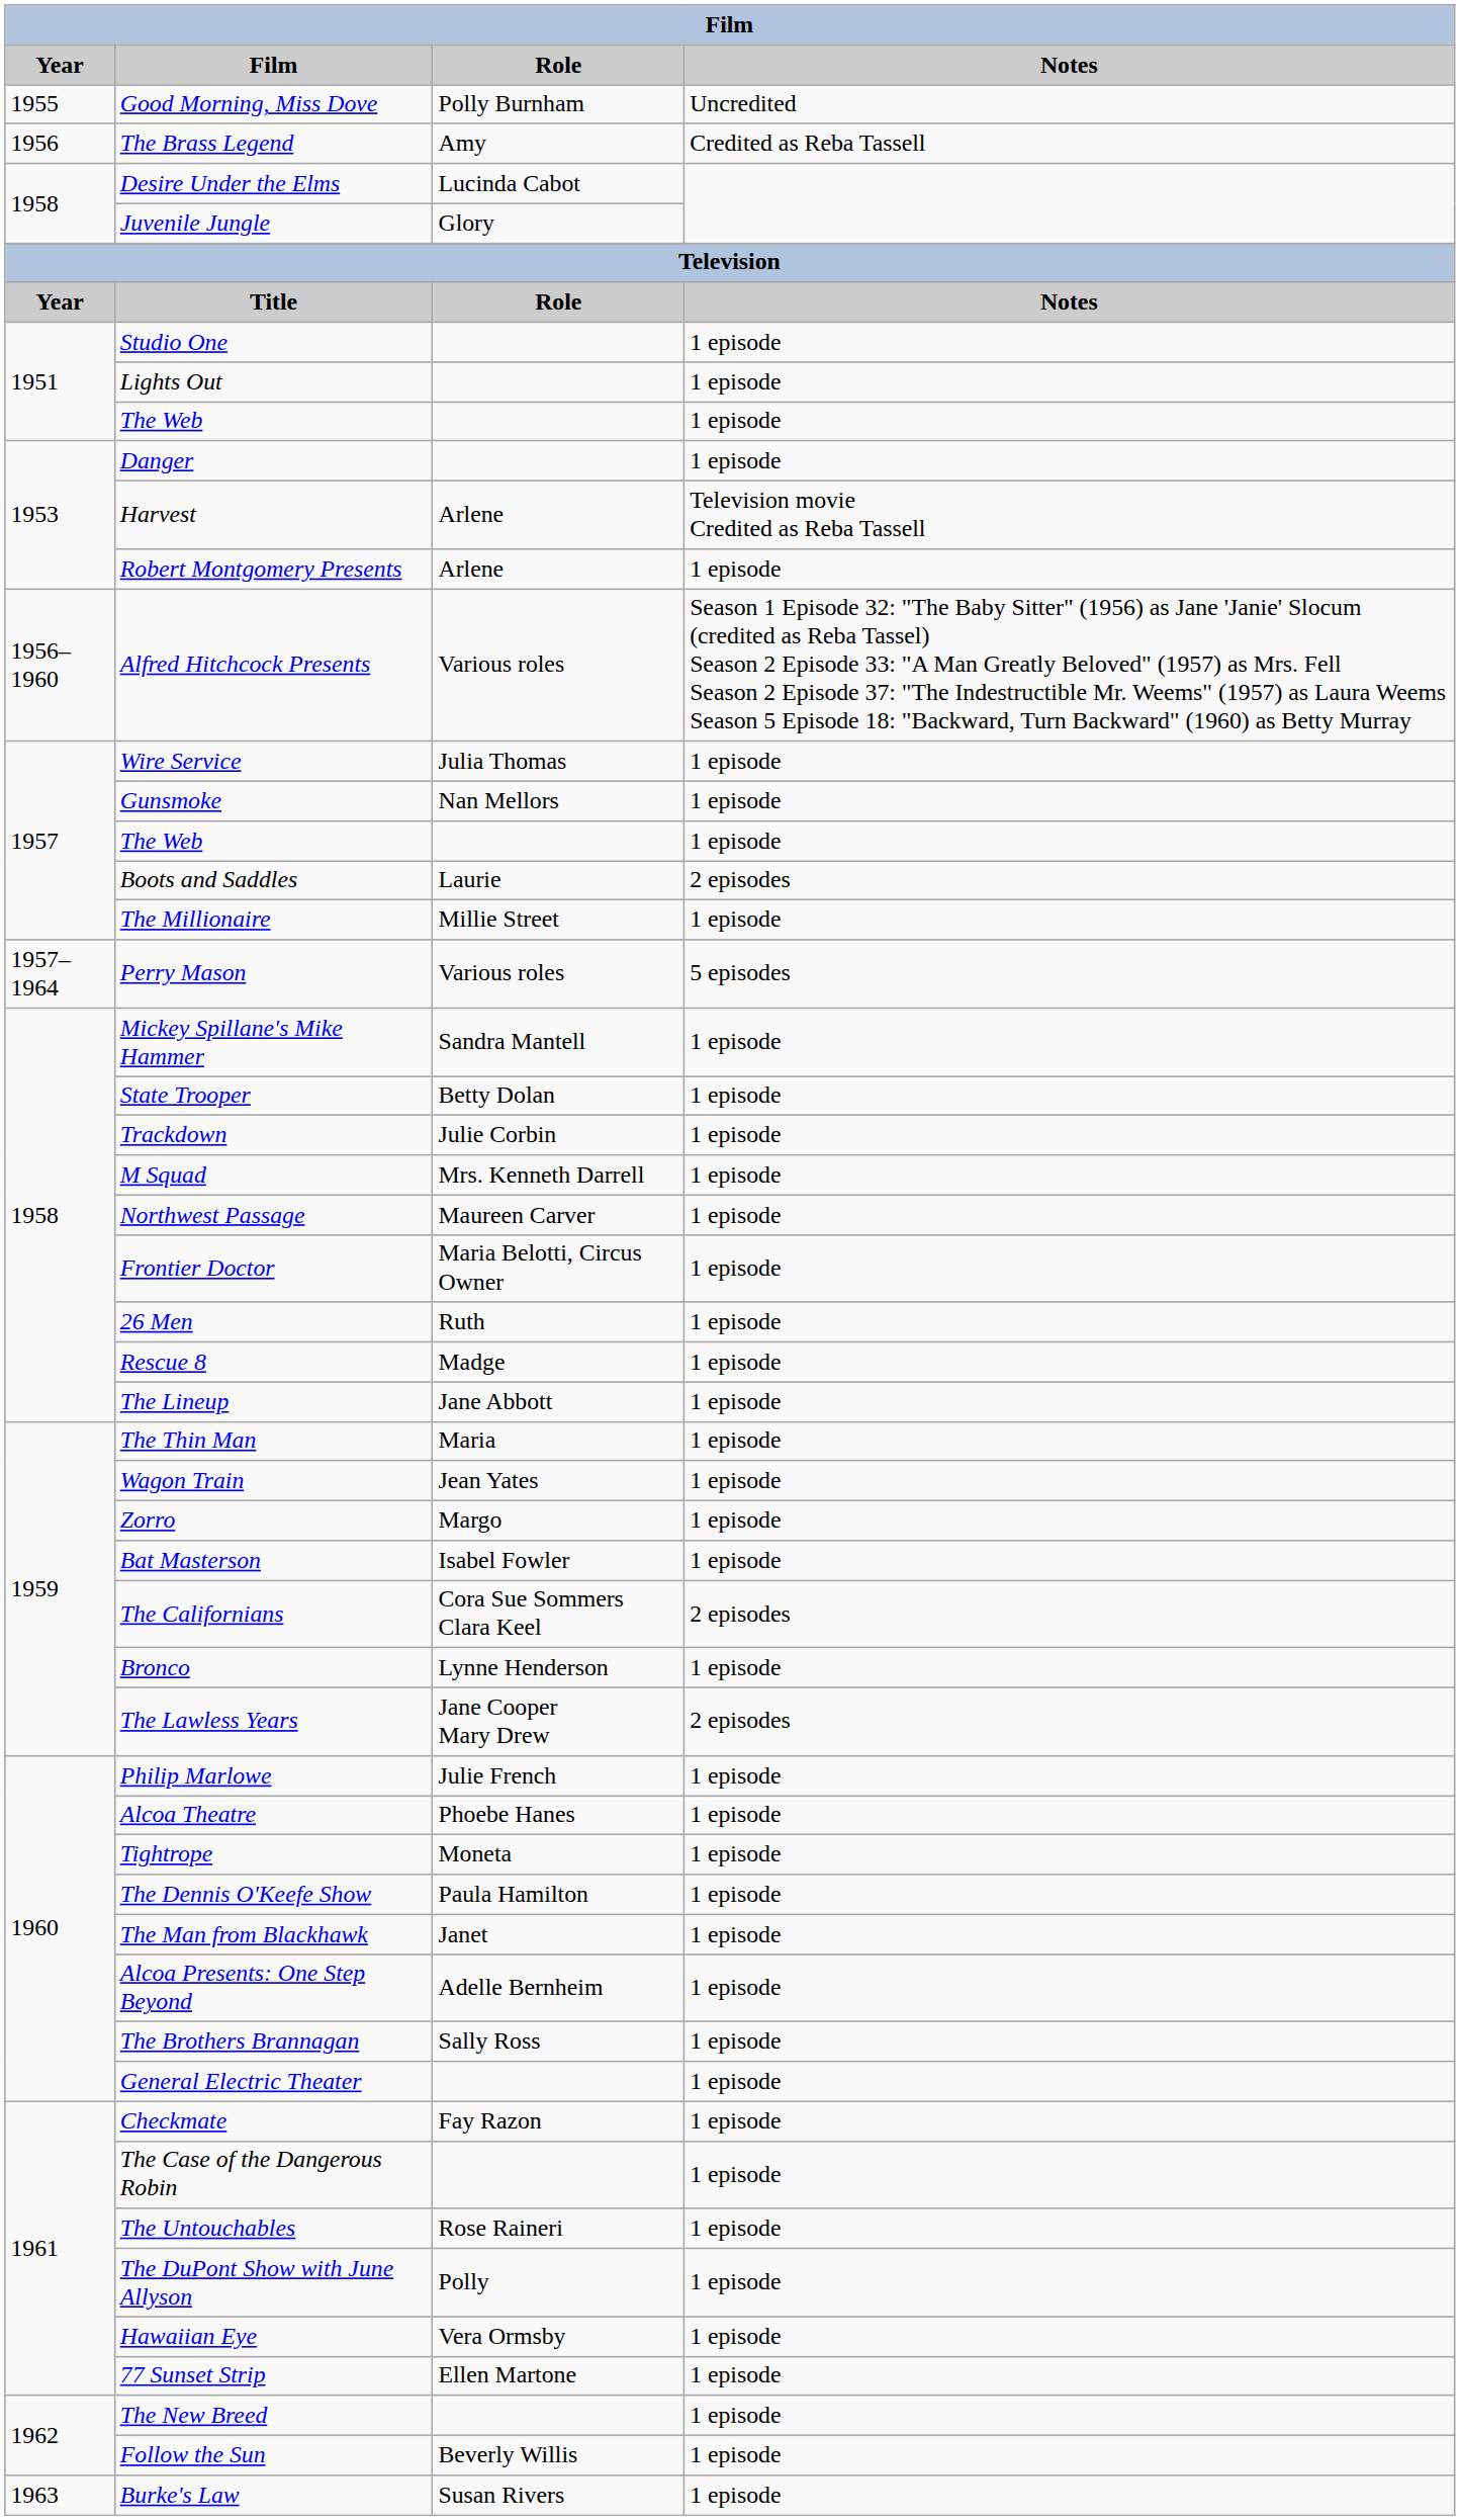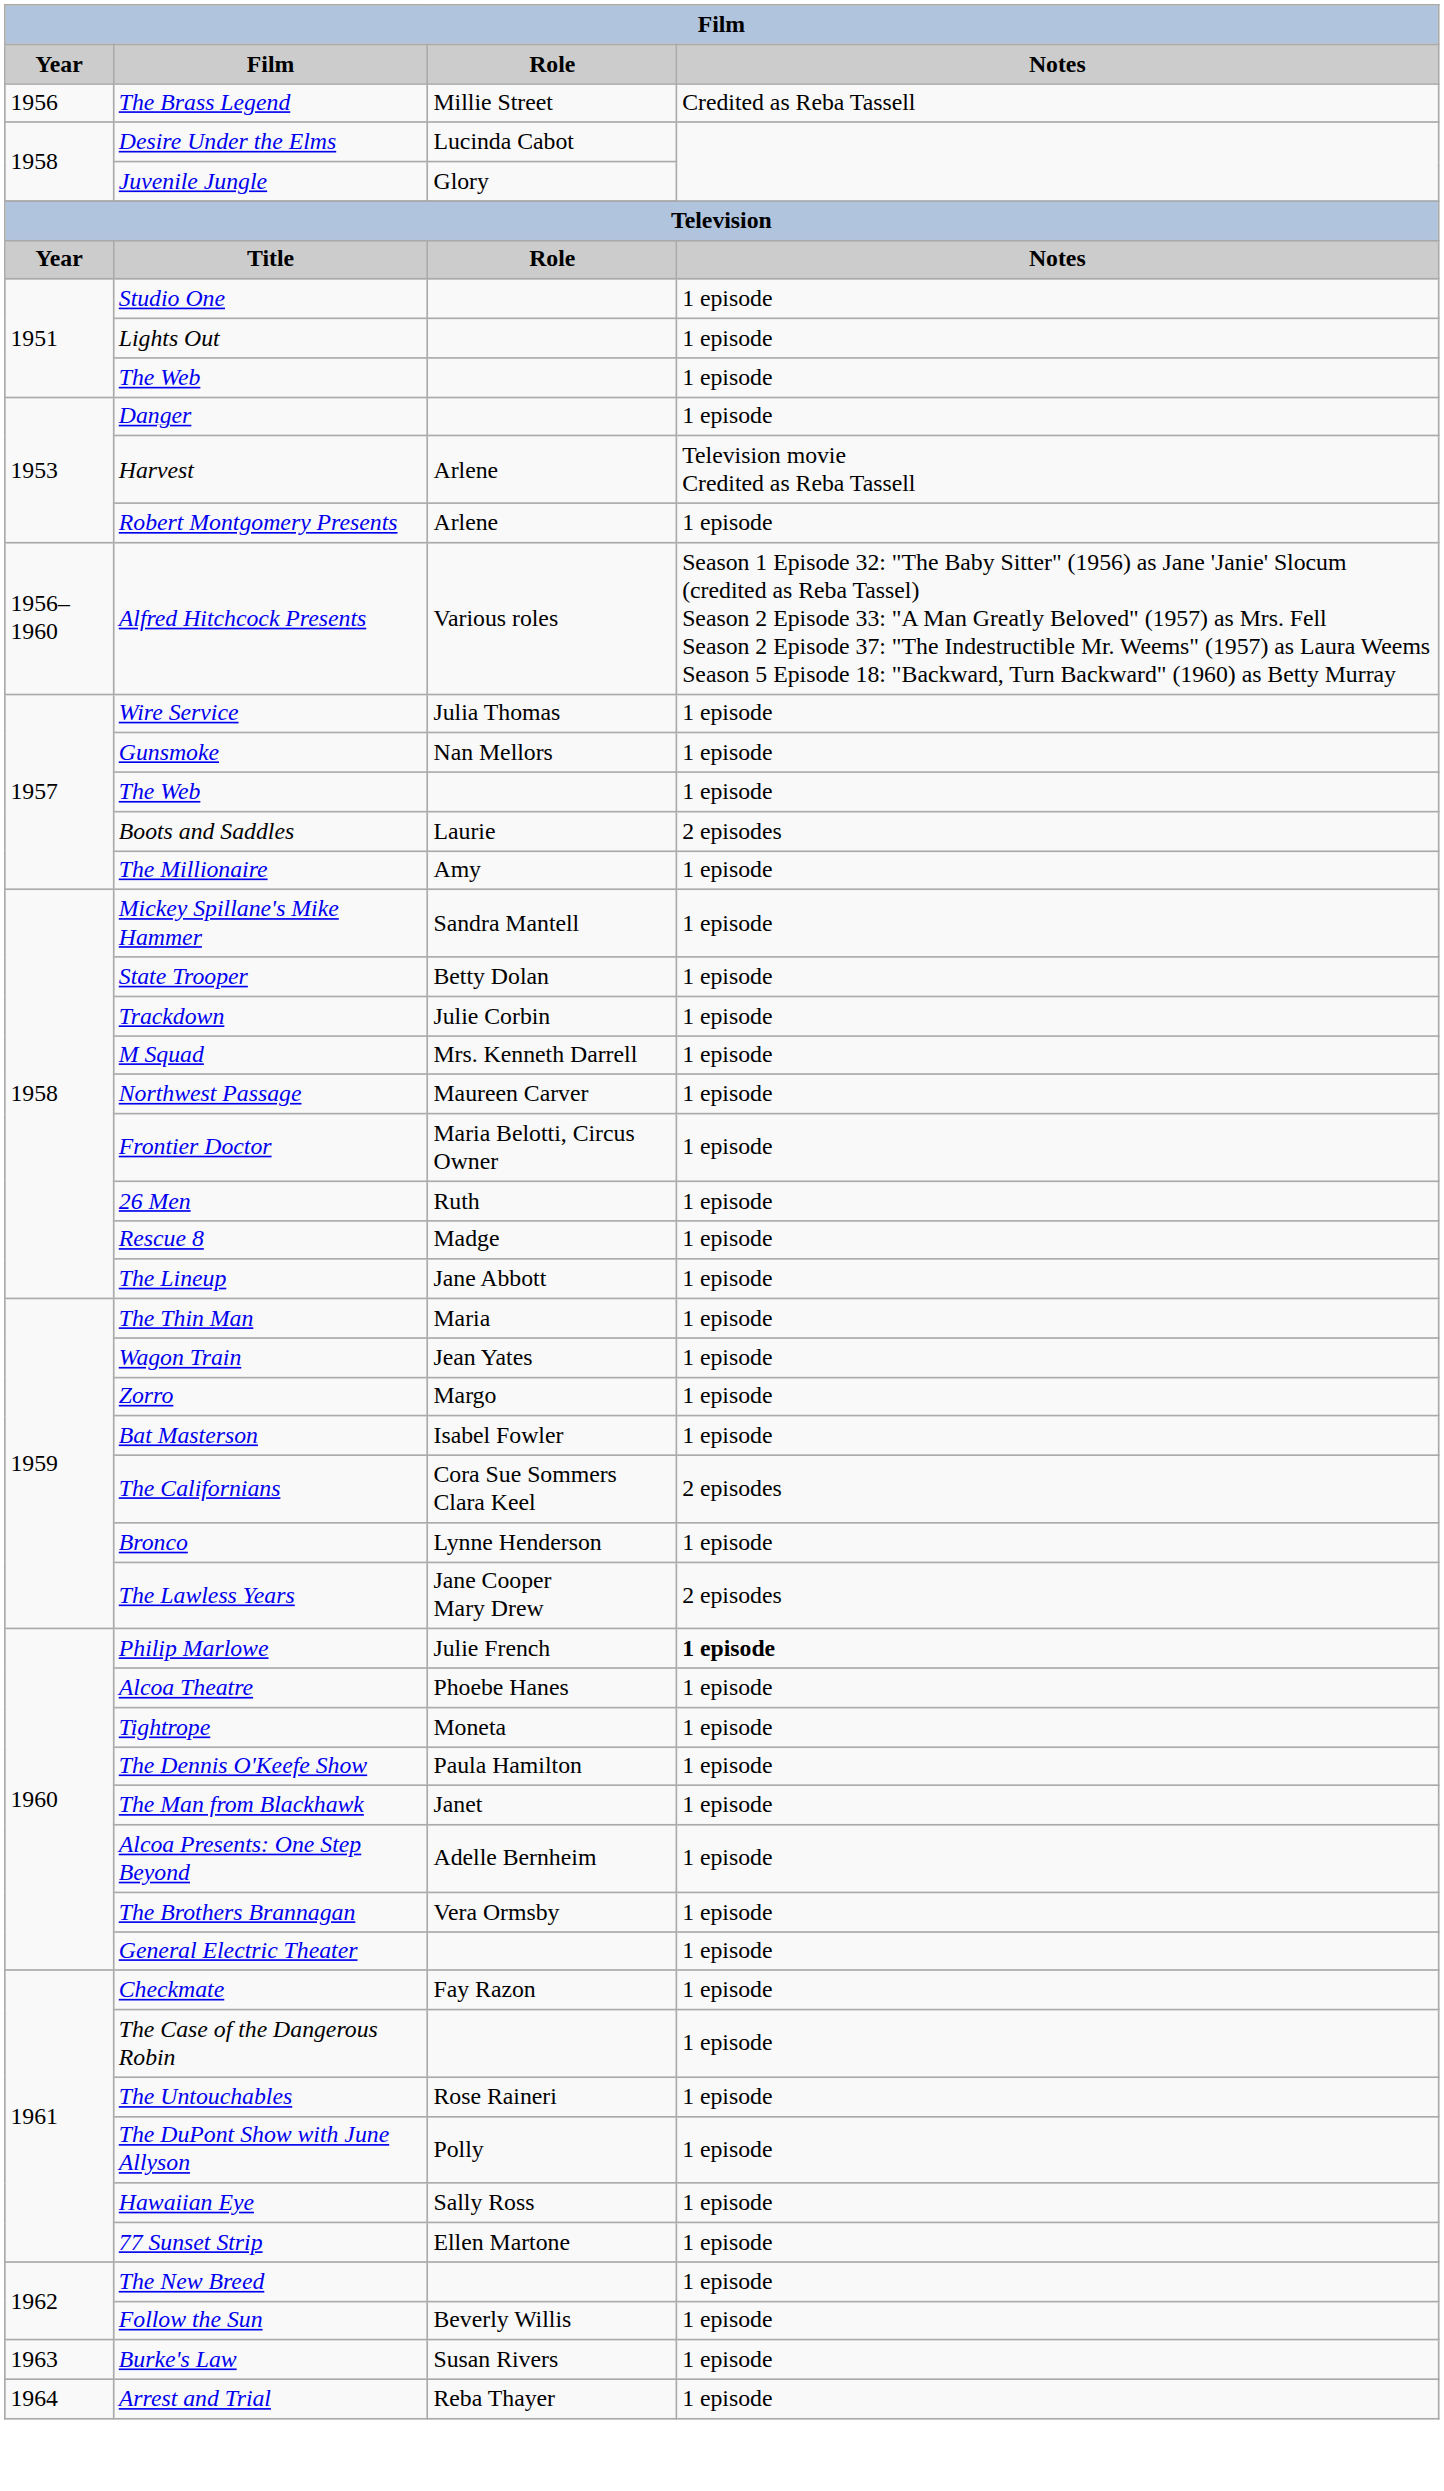- row: 1955 | Good Morning, Miss Dove | Polly Burnham | Uncredited
The Brass Legend | Role: Amy -> Millie Street
The Millionaire | Role: Millie Street -> Amy
- row: 1957–1964 | Perry Mason | Various roles | 5 episodes
Philip Marlowe | Notes: normal -> bold
The Brothers Brannagan | Role: Sally Ross -> Vera Ormsby
Hawaiian Eye | Role: Vera Ormsby -> Sally Ross
+ row: 1964 | Arrest and Trial | Reba Thayer | 1 episode
